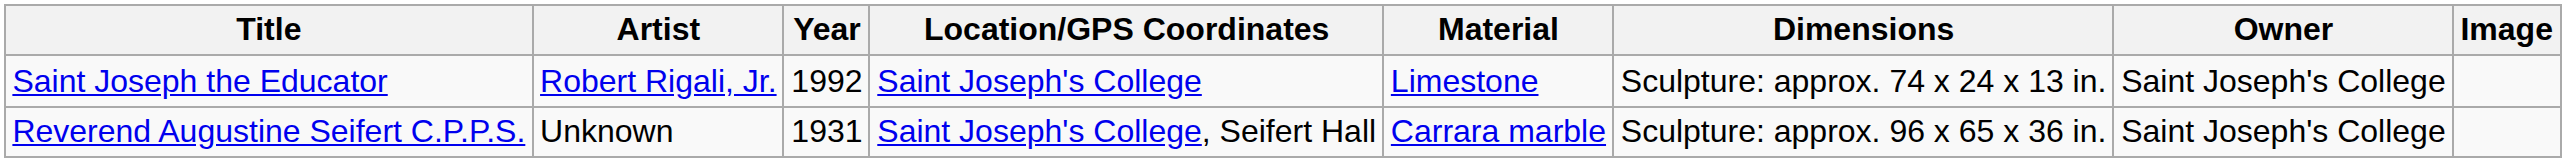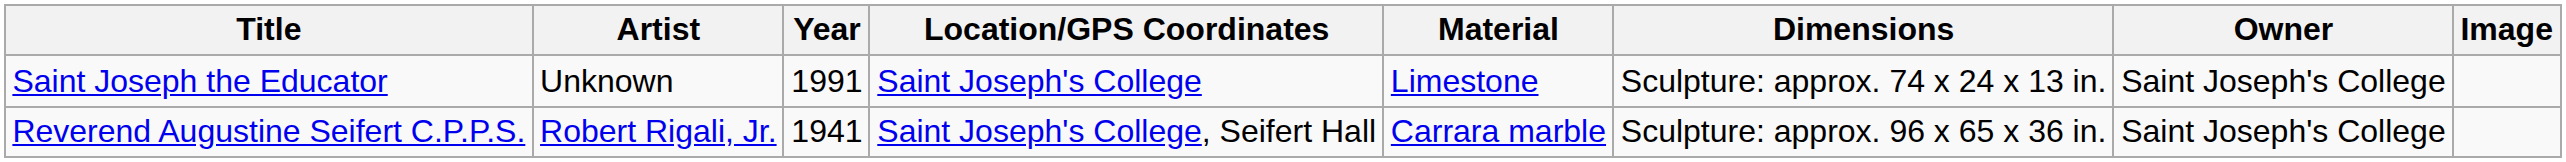Saint Joseph the Educator | Artist: Robert Rigali, Jr. -> Unknown
Saint Joseph the Educator | Year: 1992 -> 1991
Reverend Augustine Seifert C.P.P.S. | Artist: Unknown -> Robert Rigali, Jr.
Reverend Augustine Seifert C.P.P.S. | Year: 1931 -> 1941
